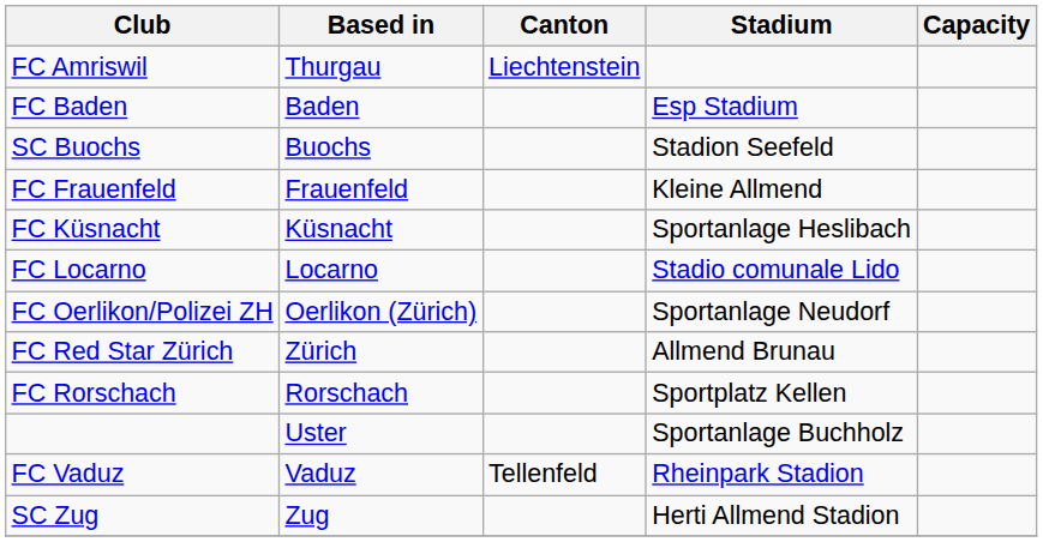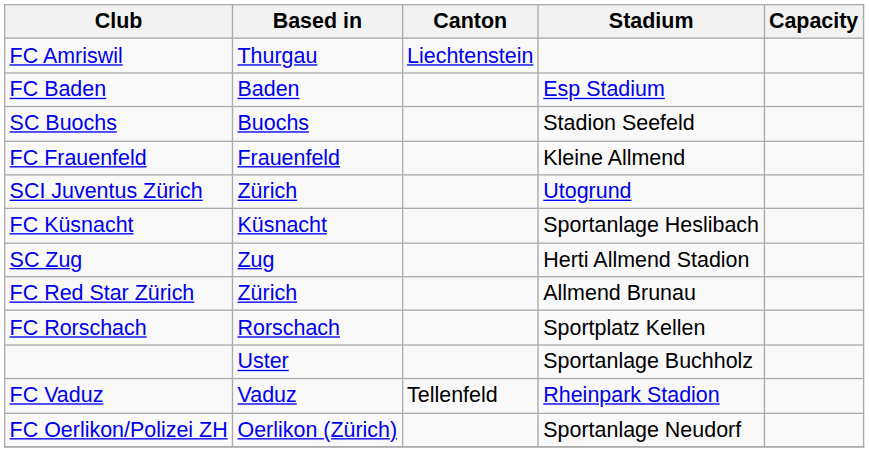+ row: SCI Juventus Zürich | Zürich | Utogrund
- row: FC Locarno | Locarno | Stadio comunale Lido
rows swapped: FC Oerlikon/Polizei ZH <-> SC Zug
